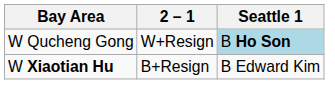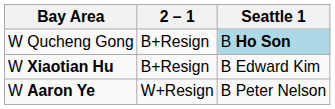W Qucheng Gong | 2 – 1: W+Resign -> B+Resign
+ row: W Aaron Ye | W+Resign | B Peter Nelson
